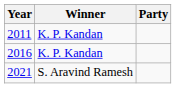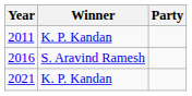2016 | Winner: K. P. Kandan -> S. Aravind Ramesh
2021 | Winner: S. Aravind Ramesh -> K. P. Kandan
